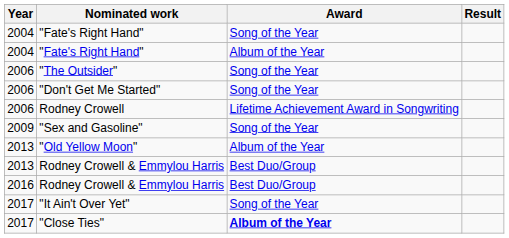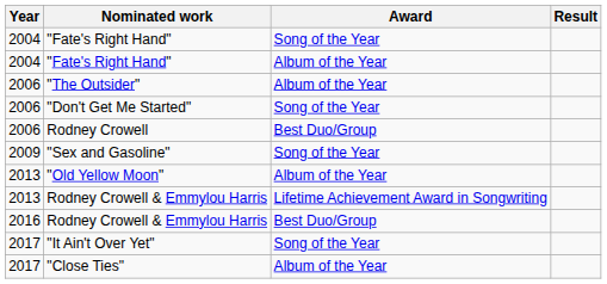"The Outsider" | Award: Song of the Year -> Album of the Year
Rodney Crowell | Award: Lifetime Achievement Award in Songwriting -> Best Duo/Group
2013 / Rodney Crowell & Emmylou Harris | Award: Best Duo/Group -> Lifetime Achievement Award in Songwriting
"Close Ties" | Award: bold -> normal
